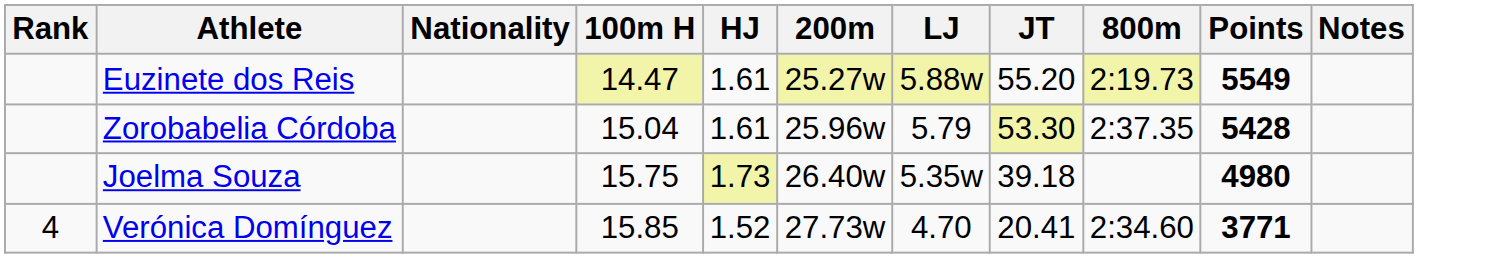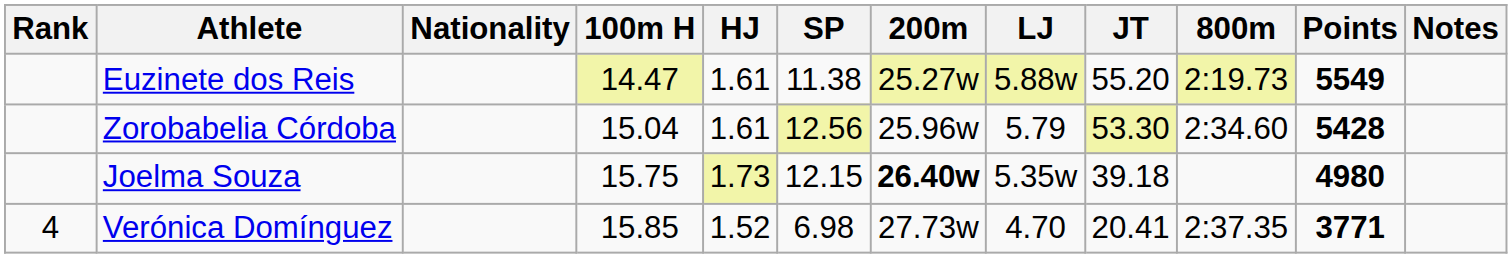+ column: SP | 11.38 | 12.56 | 12.15 | 6.98
Zorobabelia Córdoba | 800m: 2:37.35 -> 2:34.60
Joelma Souza | 200m: normal -> bold
Verónica Domínguez | 800m: 2:34.60 -> 2:37.35
